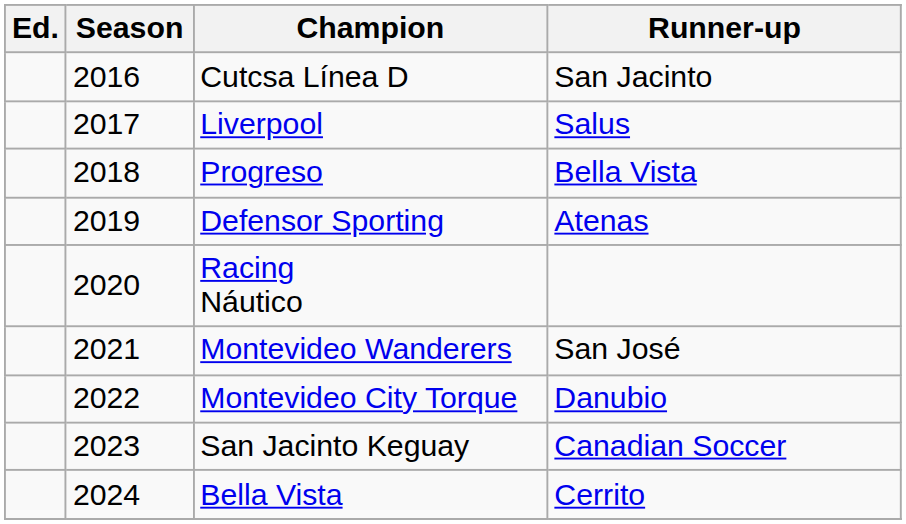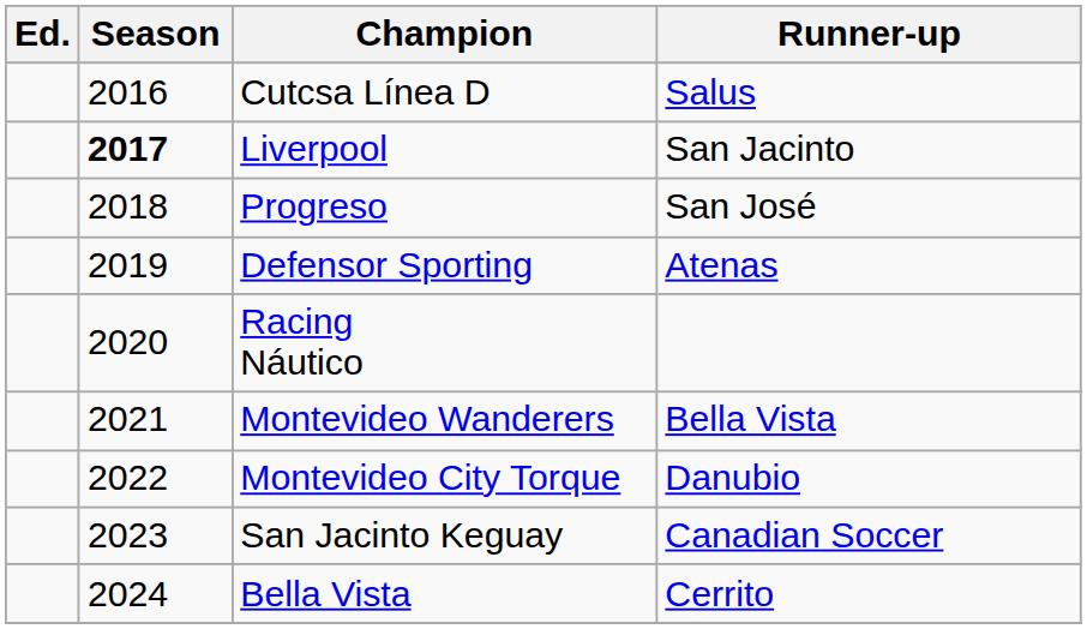Cutcsa Línea D | Runner-up: San Jacinto -> Salus
Liverpool | Season: normal -> bold
Liverpool | Runner-up: Salus -> San Jacinto
Progreso | Runner-up: Bella Vista -> San José
Montevideo Wanderers | Runner-up: San José -> Bella Vista
